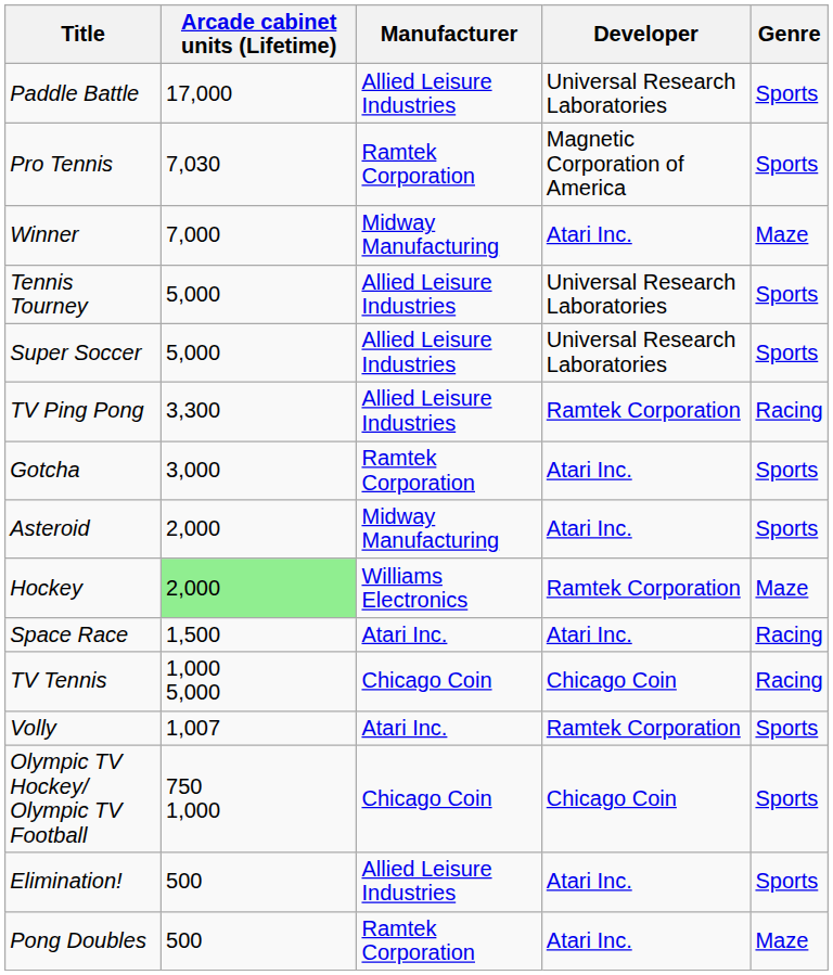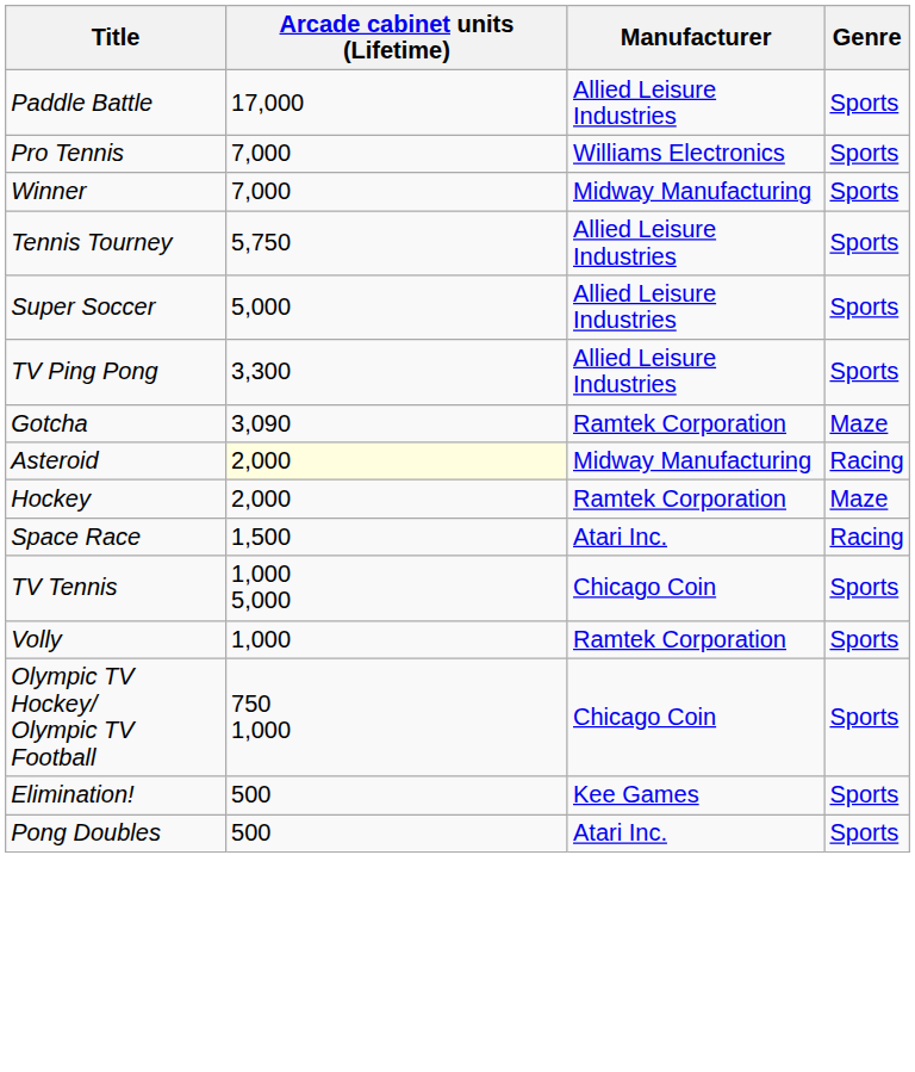- column: Developer | Universal Research Laboratories | Magnetic Corporation of America | Atari Inc. | Universal Research Laboratories | Universal Research Laboratories | Ramtek Corporation | Atari Inc. | Atari Inc. | Ramtek Corporation | Atari Inc. | Chicago Coin | Ramtek Corporation | Chicago Coin | Atari Inc. | Atari Inc.
Pro Tennis | Arcade cabinet units (Lifetime): 7,030 -> 7,000
Pro Tennis | Manufacturer: Ramtek Corporation -> Williams Electronics
Winner | Genre: Maze -> Sports
Tennis Tourney | Arcade cabinet units (Lifetime): 5,000 -> 5,750
TV Ping Pong | Genre: Racing -> Sports
Gotcha | Arcade cabinet units (Lifetime): 3,000 -> 3,090
Gotcha | Genre: Sports -> Maze
Asteroid | Arcade cabinet units (Lifetime): no background -> lightyellow background
Asteroid | Genre: Sports -> Racing
Hockey | Arcade cabinet units (Lifetime): lightgreen background -> no background
Hockey | Manufacturer: Williams Electronics -> Ramtek Corporation
TV Tennis | Genre: Racing -> Sports
Volly | Arcade cabinet units (Lifetime): 1,007 -> 1,000
Volly | Manufacturer: Atari Inc. -> Ramtek Corporation
Elimination! | Manufacturer: Allied Leisure Industries -> Kee Games
Pong Doubles | Manufacturer: Ramtek Corporation -> Atari Inc.
Pong Doubles | Genre: Maze -> Sports
